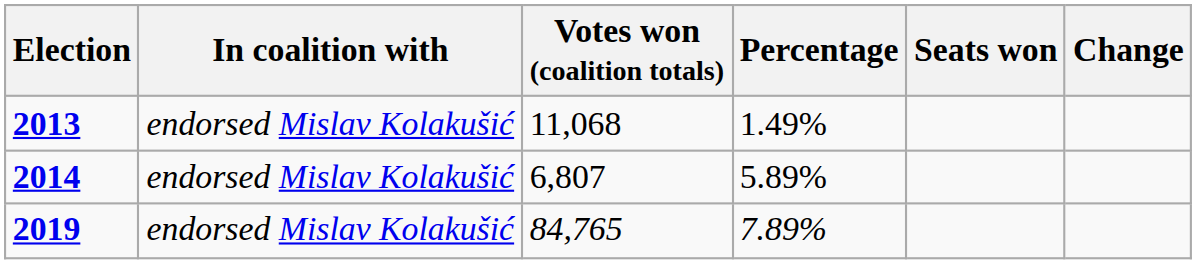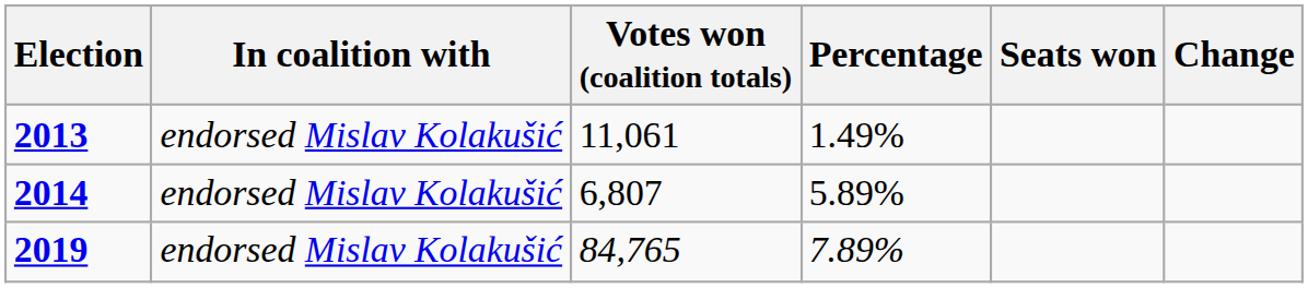2013 | Votes won (coalition totals): 11,068 -> 11,061
